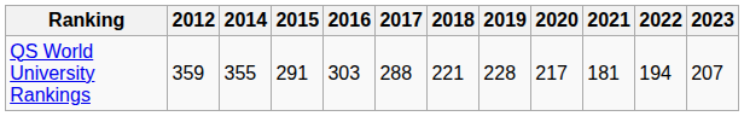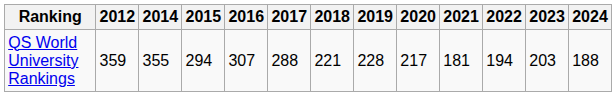+ column: 2024 | 188
QS World University Rankings | 2015: 291 -> 294
QS World University Rankings | 2016: 303 -> 307
QS World University Rankings | 2023: 207 -> 203
